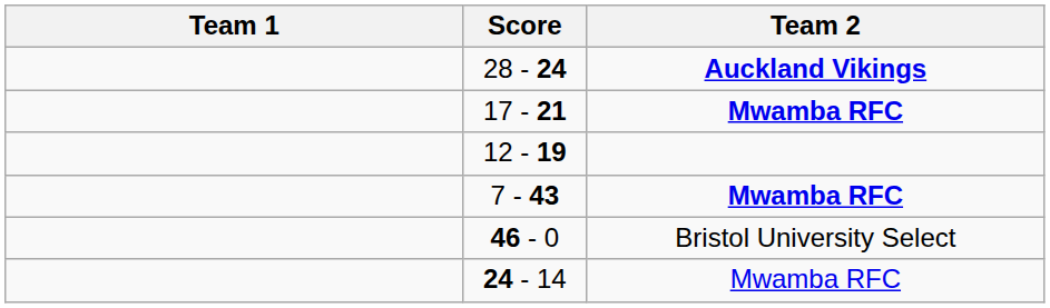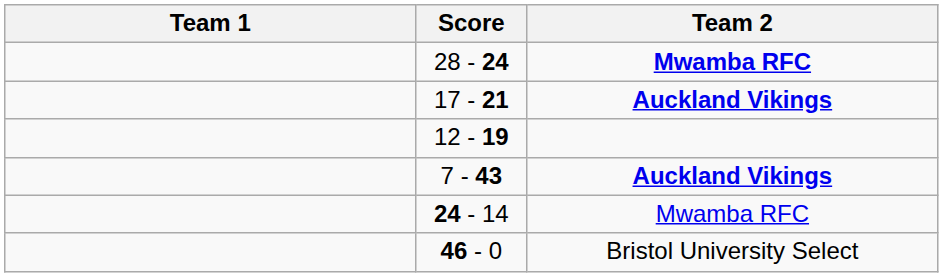28 - 24 | Team 2: Auckland Vikings -> Mwamba RFC
17 - 21 | Team 2: Mwamba RFC -> Auckland Vikings
7 - 43 | Team 2: Mwamba RFC -> Auckland Vikings
rows swapped: 24 - 14 <-> 46 - 0
